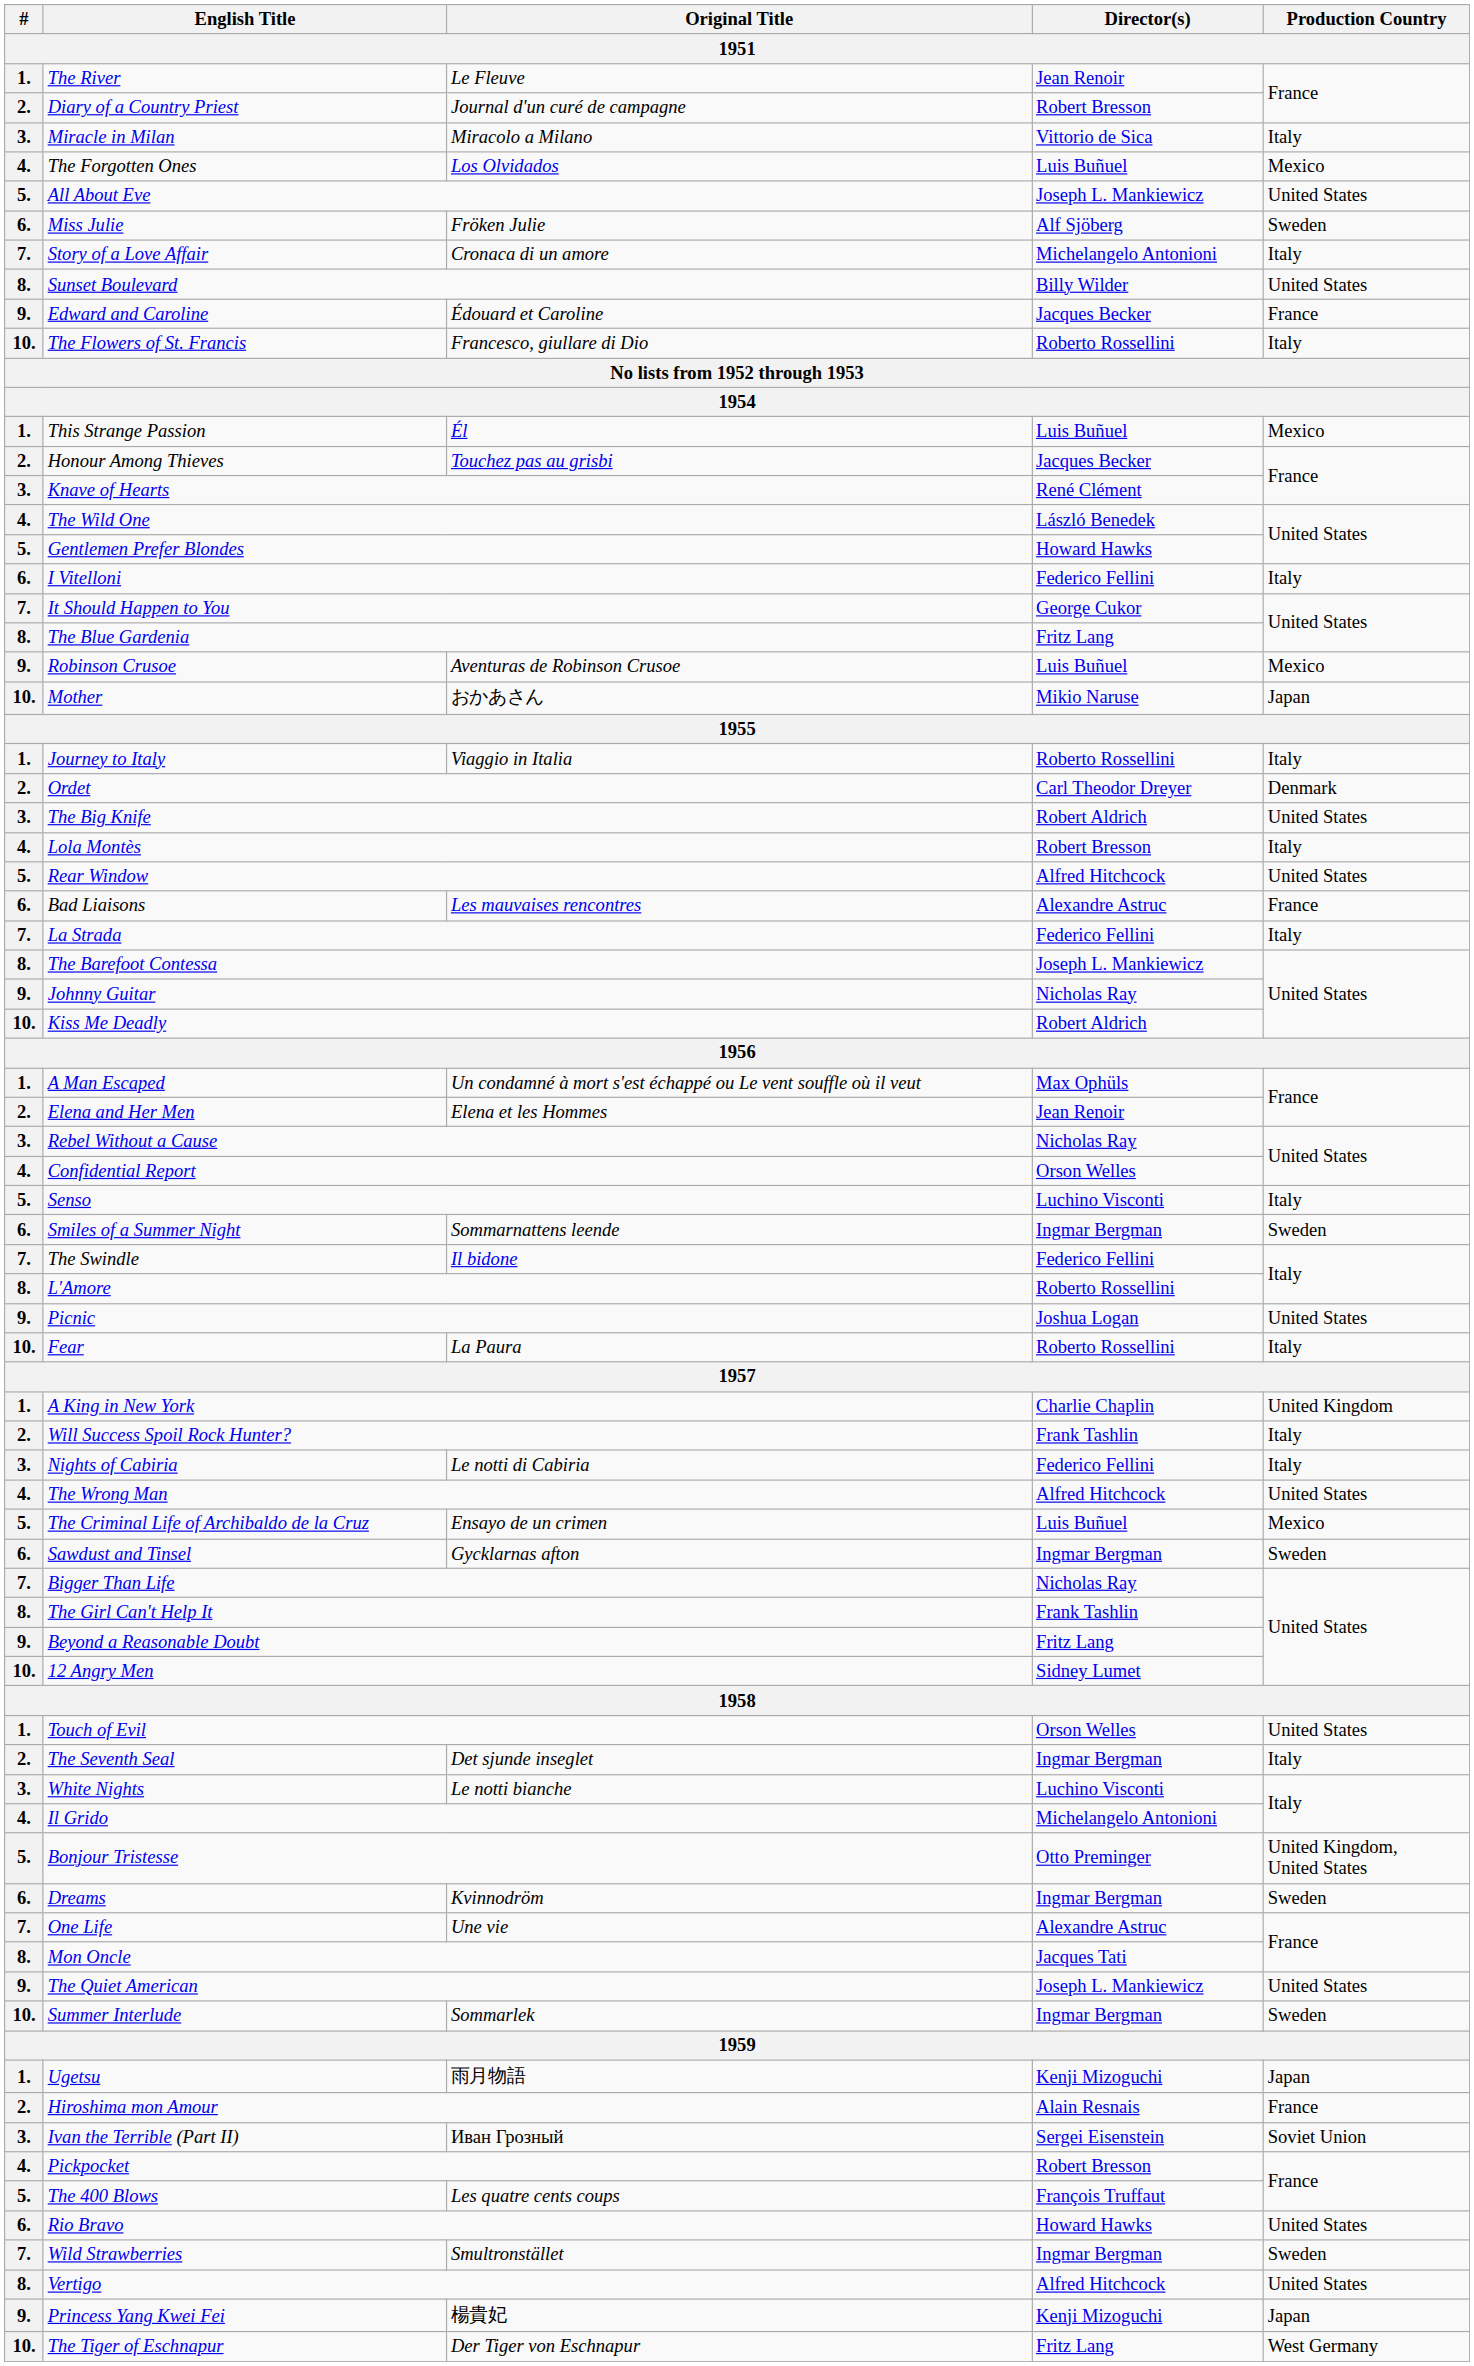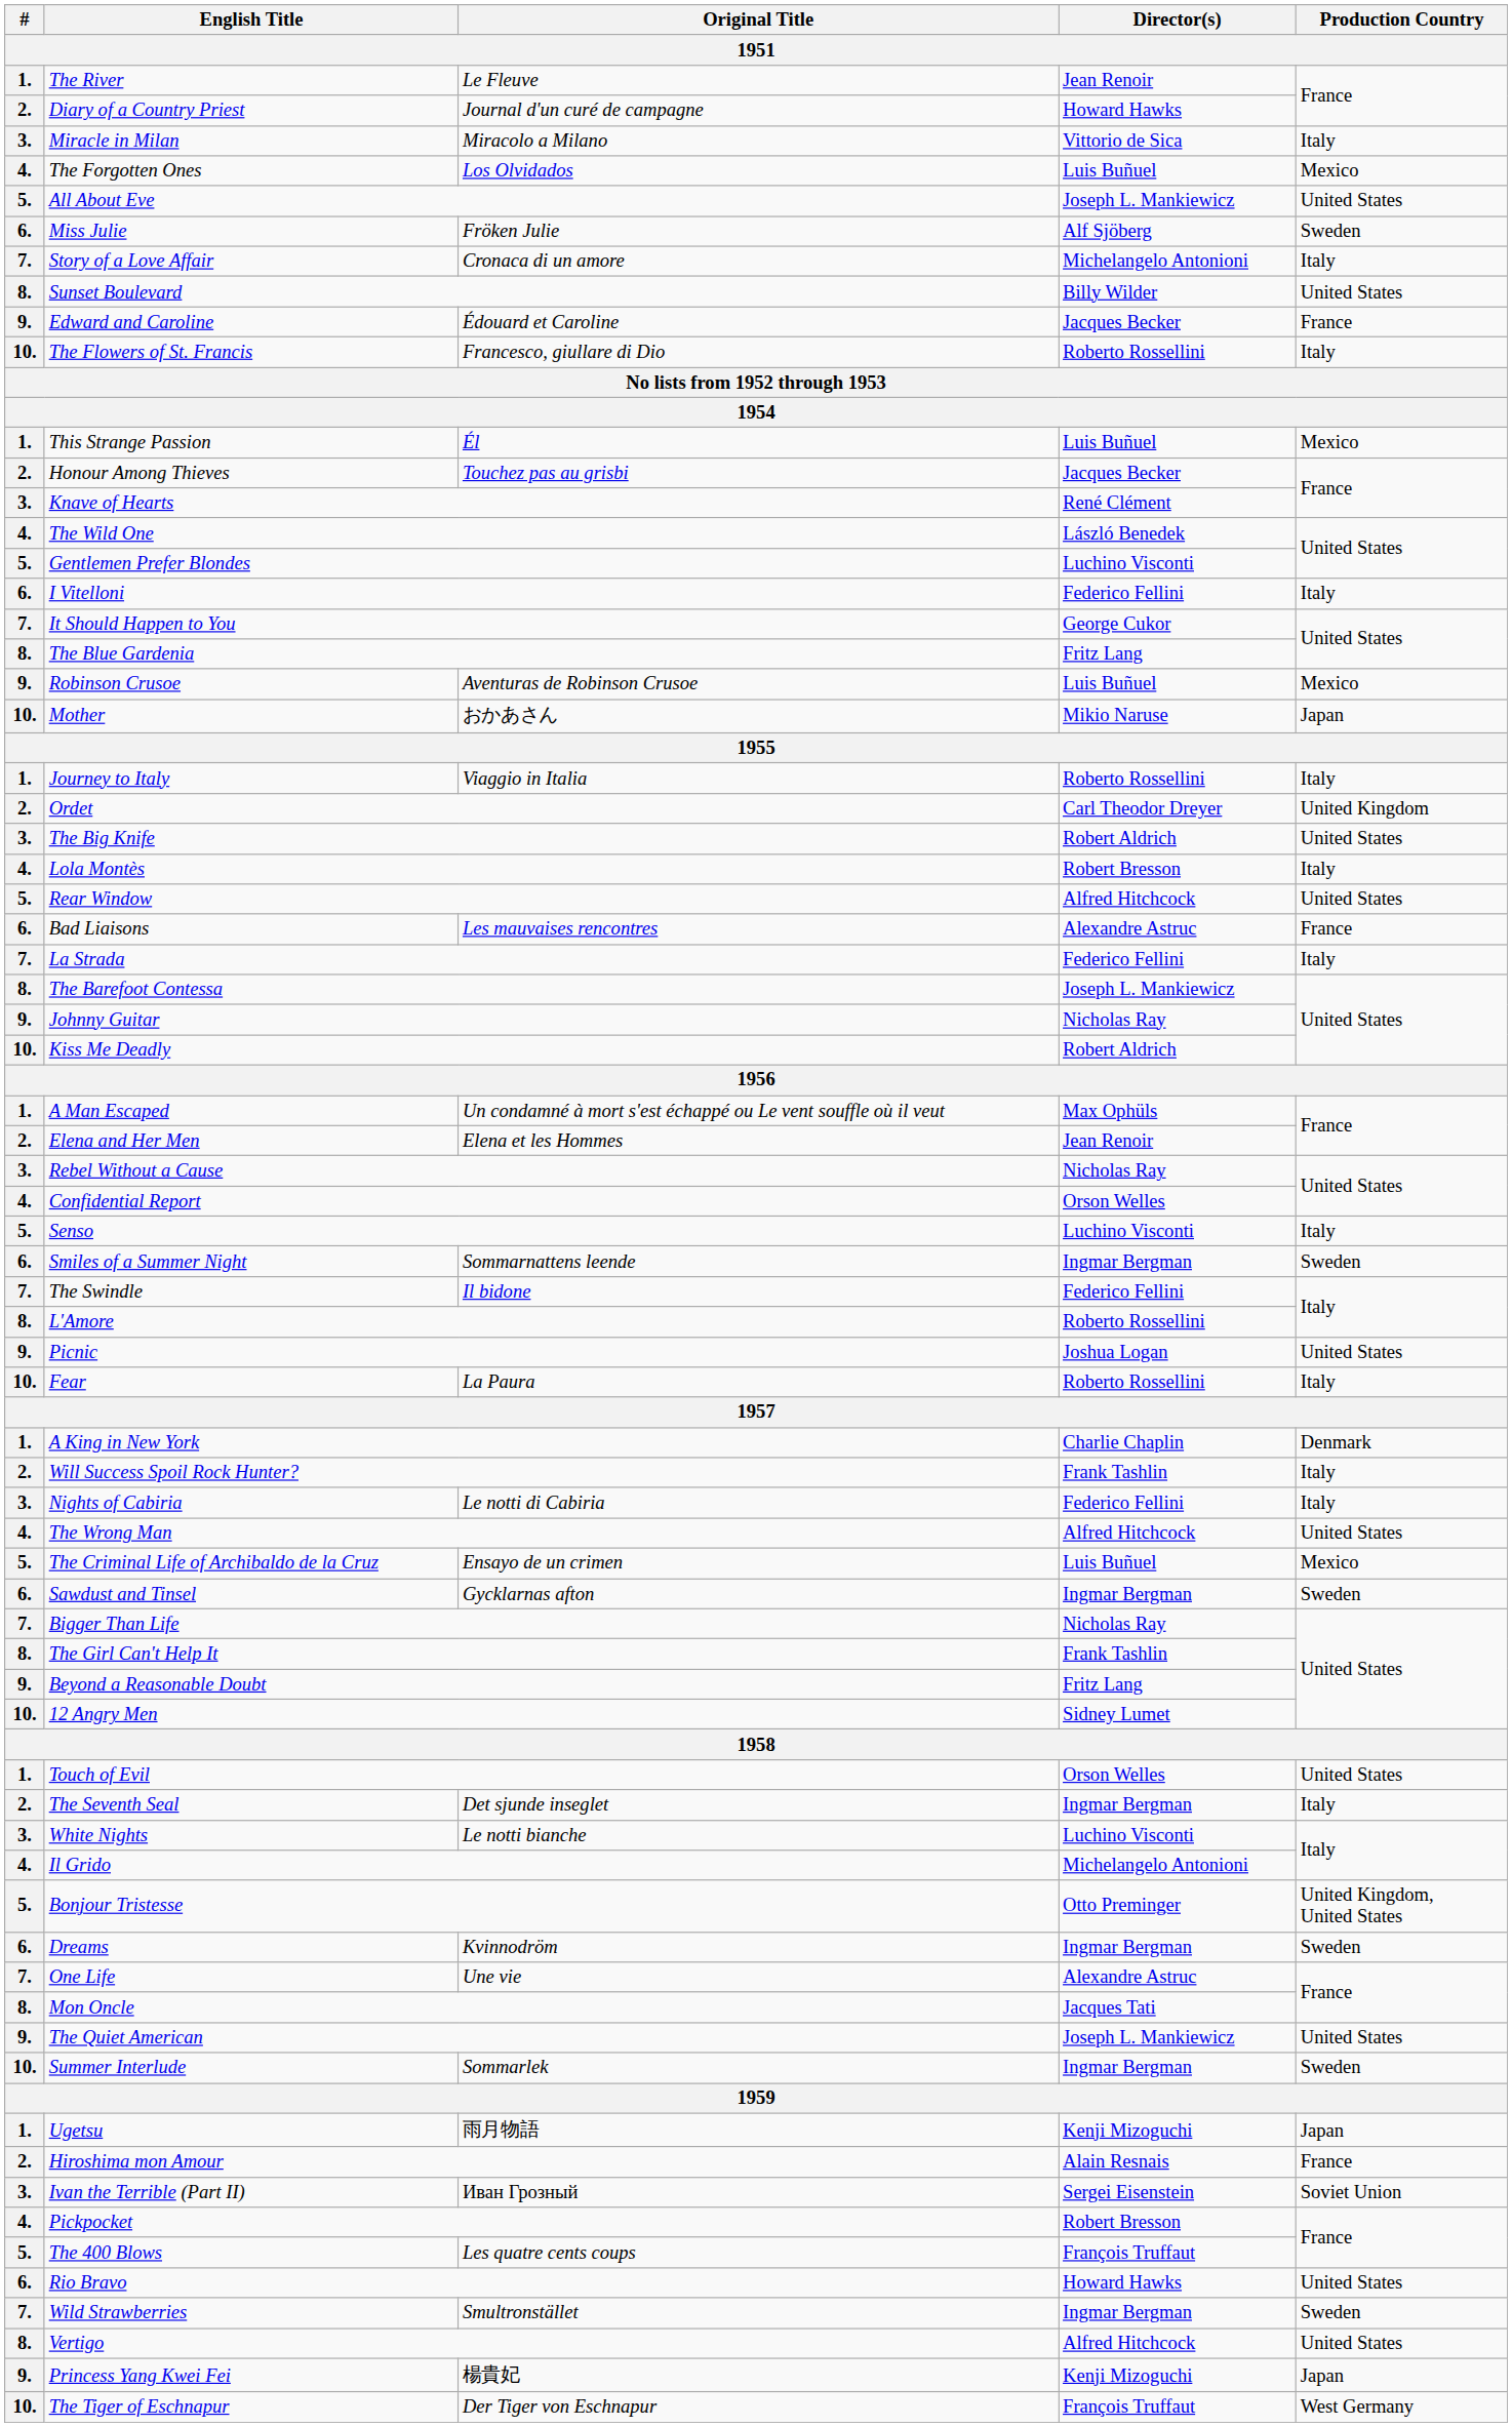Diary of a Country Priest | Director(s): Robert Bresson -> Howard Hawks
Gentlemen Prefer Blondes | Director(s): Howard Hawks -> Luchino Visconti
Ordet | Production Country: Denmark -> United Kingdom
A King in New York | Production Country: United Kingdom -> Denmark
The Tiger of Eschnapur | Director(s): Fritz Lang -> François Truffaut
